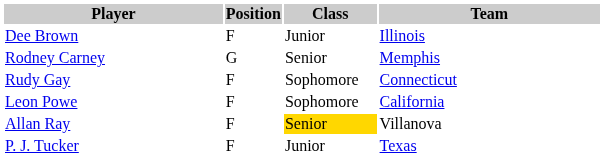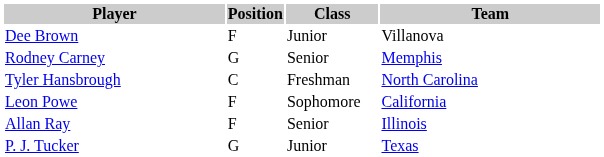Dee Brown | Team: Illinois -> Villanova
- row: Rudy Gay | F | Sophomore | Connecticut
+ row: Tyler Hansbrough | C | Freshman | North Carolina
Allan Ray | Class: gold background -> no background
Allan Ray | Team: Villanova -> Illinois
P. J. Tucker | Position: F -> G
